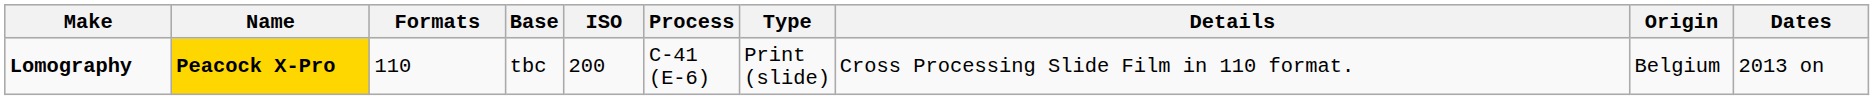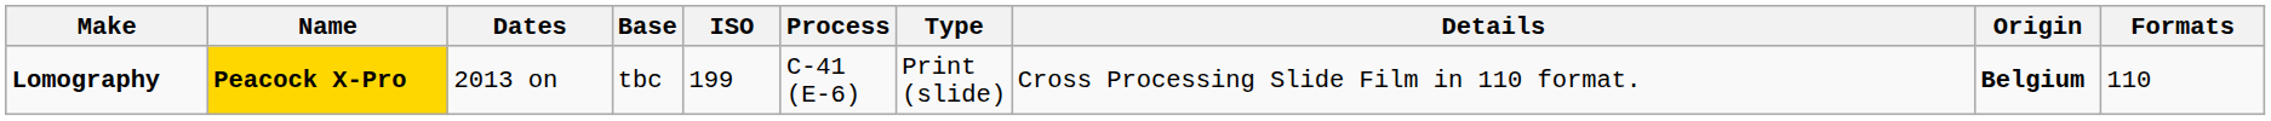columns swapped: Dates <-> Formats
Lomography | ISO: 200 -> 199
Lomography | Origin: normal -> bold
